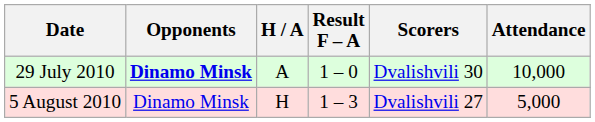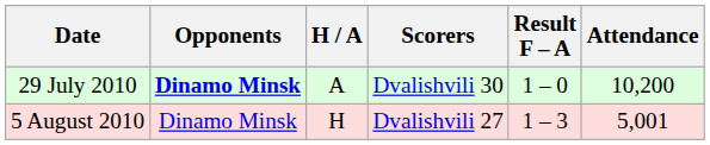columns swapped: Result F – A <-> Scorers
29 July 2010 | Attendance: 10,000 -> 10,200
5 August 2010 | Attendance: 5,000 -> 5,001
